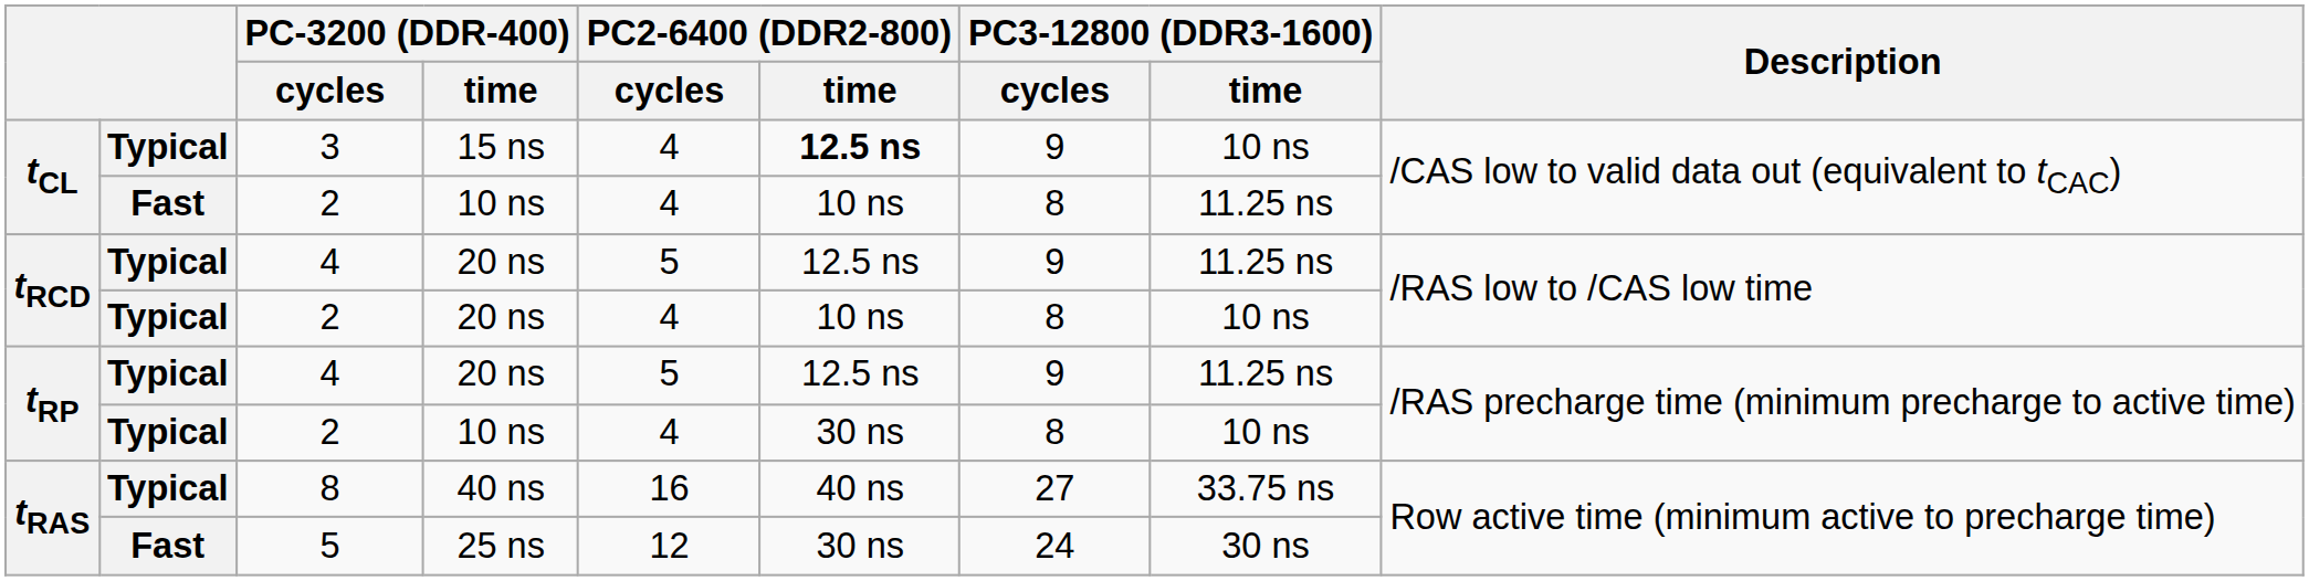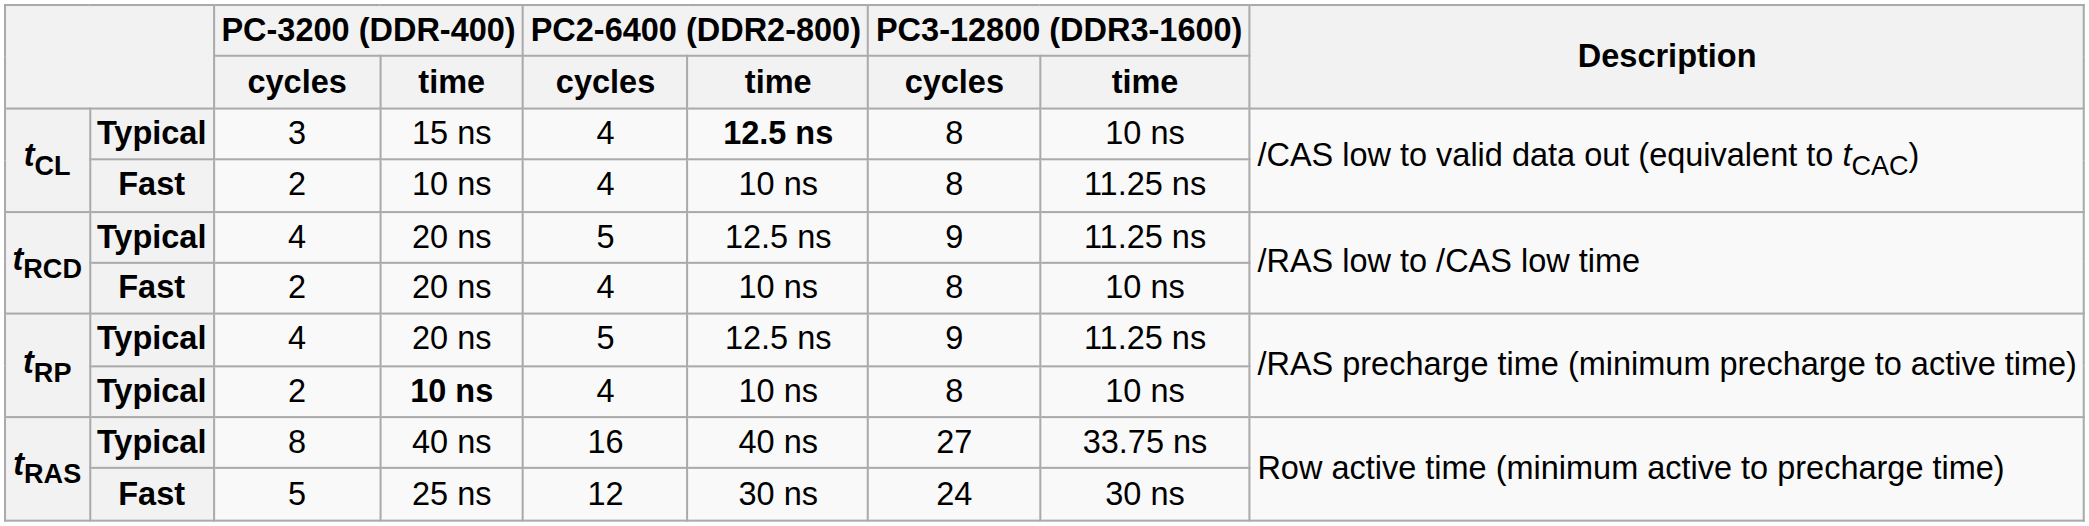3 | PC3-12800 (DDR3-1600) / cycles: 9 -> 8
tRCD / 2 | column 2: Typical -> Fast
tRP / 2 | PC-3200 (DDR-400) / time: normal -> bold
tRP / 2 | PC2-6400 (DDR2-800) / time: 30 ns -> 10 ns
